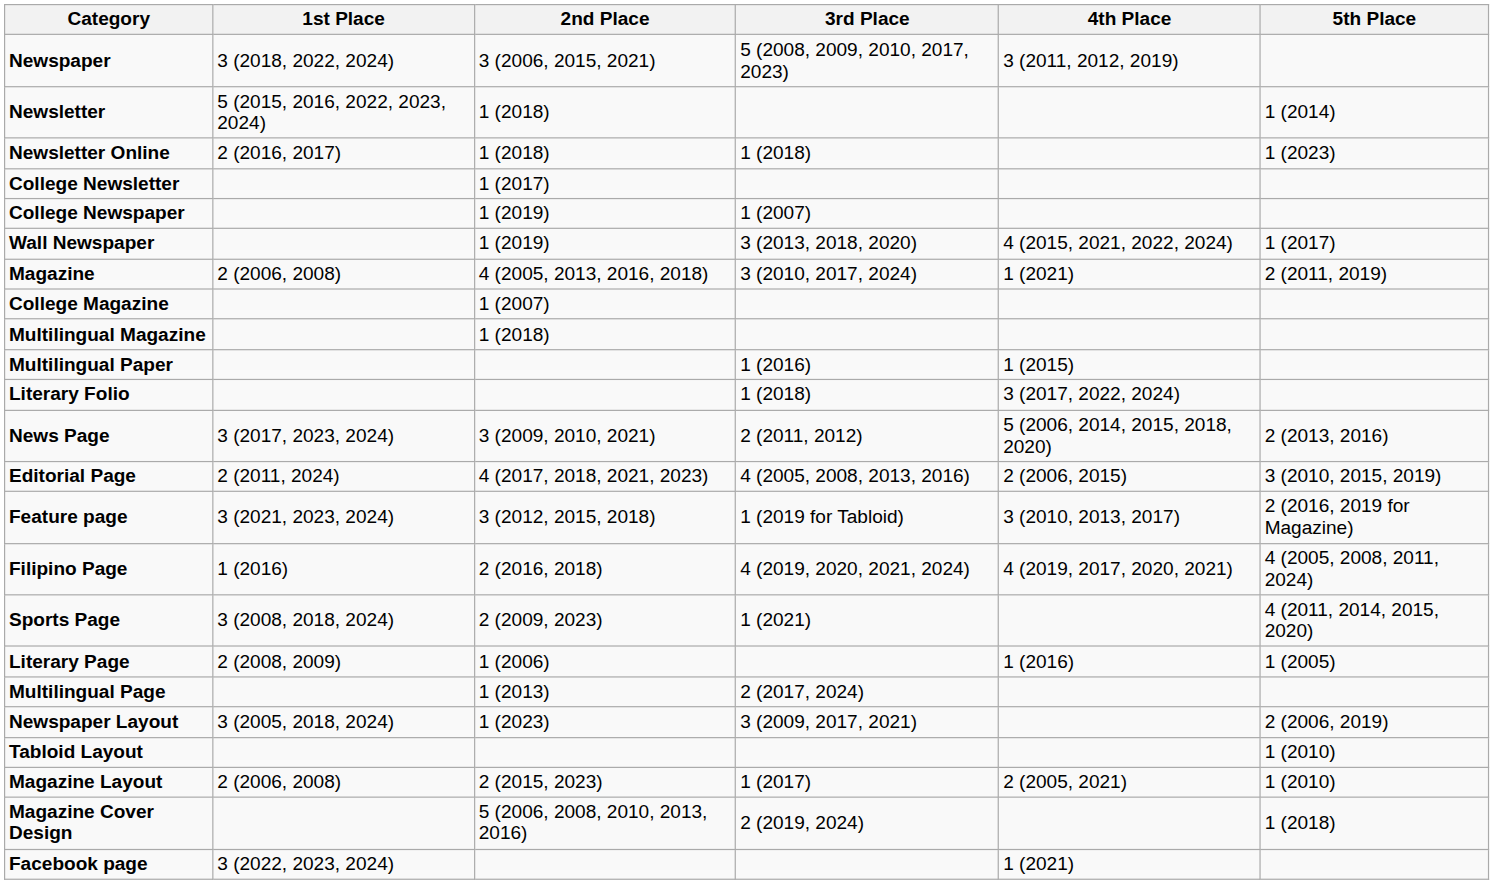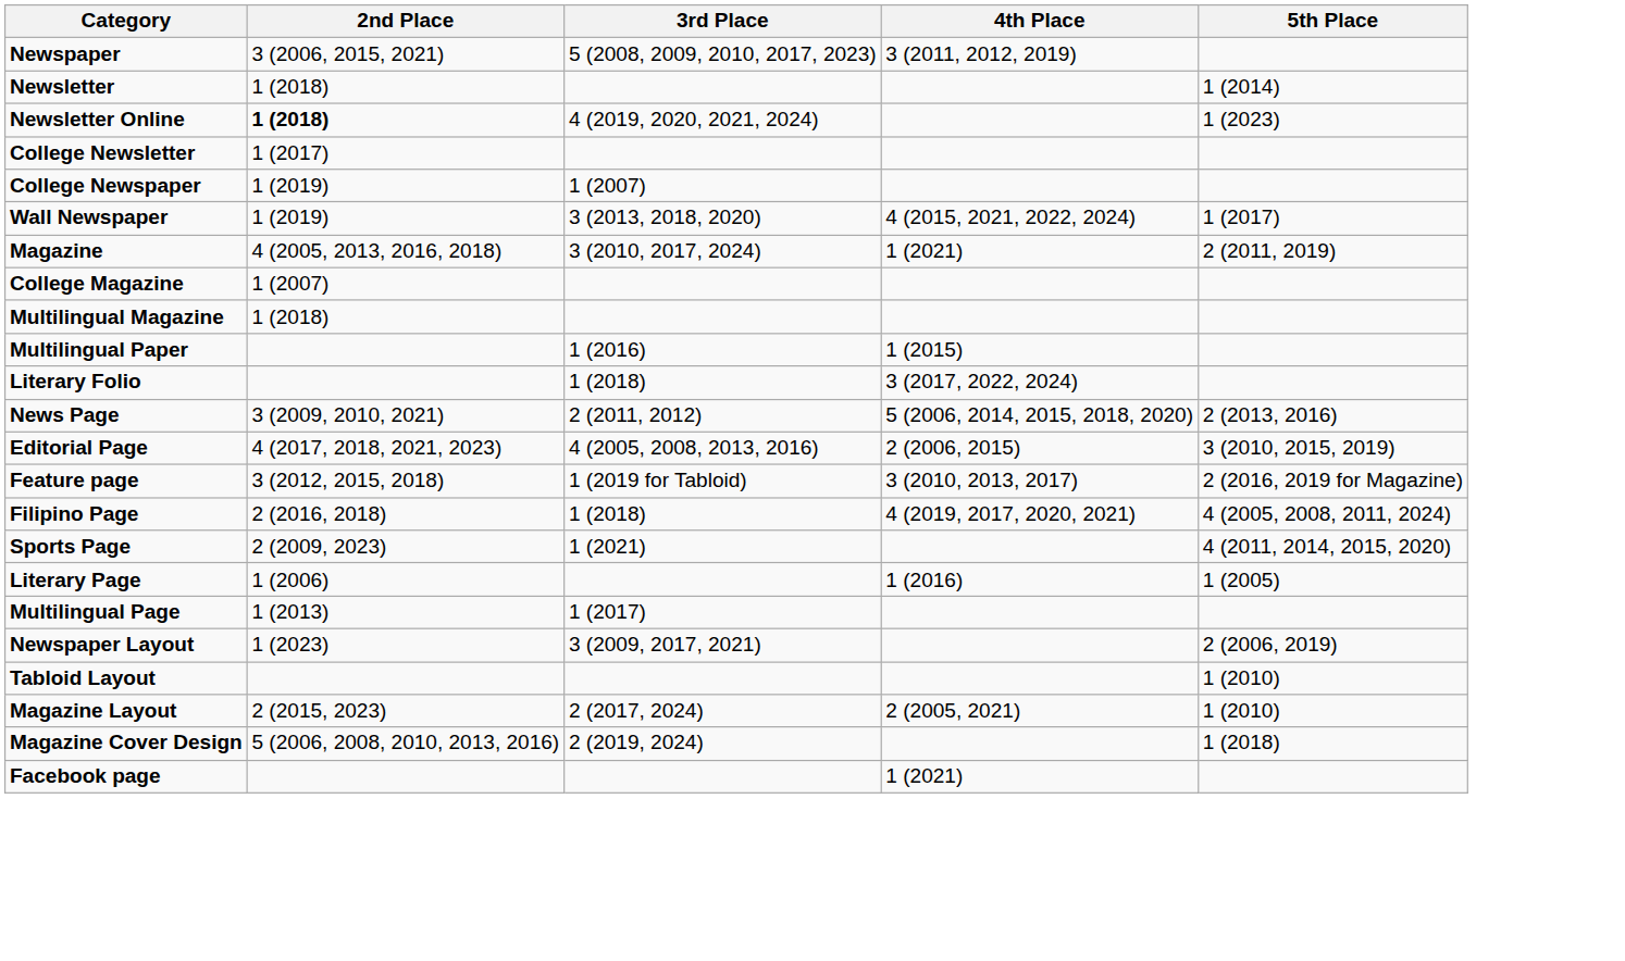- column: 1st Place | 3 (2018, 2022, 2024) | 5 (2015, 2016, 2022, 2023, 2024) | 2 (2016, 2017) | 2 (2006, 2008) | 3 (2017, 2023, 2024) | 2 (2011, 2024) | 3 (2021, 2023, 2024) | 1 (2016) | 3 (2008, 2018, 2024) | 2 (2008, 2009) | 3 (2005, 2018, 2024) | 2 (2006, 2008) | 3 (2022, 2023, 2024)
Newsletter Online | 2nd Place: normal -> bold
Newsletter Online | 3rd Place: 1 (2018) -> 4 (2019, 2020, 2021, 2024)
Filipino Page | 3rd Place: 4 (2019, 2020, 2021, 2024) -> 1 (2018)
Multilingual Page | 3rd Place: 2 (2017, 2024) -> 1 (2017)
Magazine Layout | 3rd Place: 1 (2017) -> 2 (2017, 2024)
